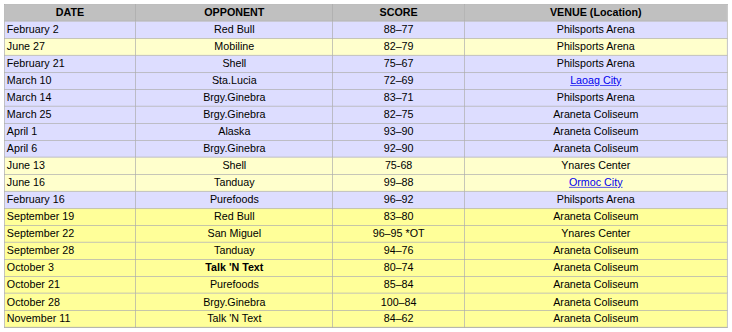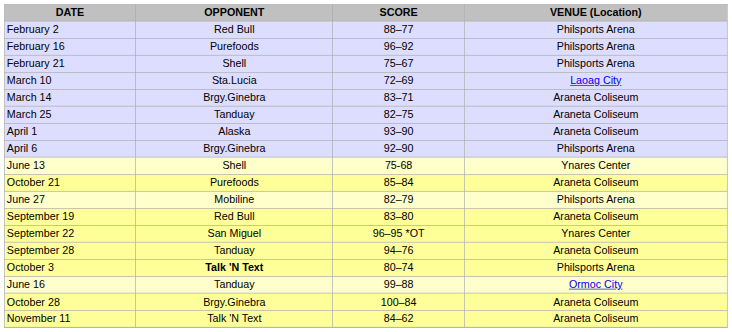rows swapped: February 16 <-> June 27
March 14 | VENUE (Location): Philsports Arena -> Araneta Coliseum
March 25 | OPPONENT: Brgy.Ginebra -> Tanduay
April 6 | VENUE (Location): Araneta Coliseum -> Philsports Arena
rows swapped: June 16 <-> October 21
October 3 | VENUE (Location): Araneta Coliseum -> Philsports Arena
